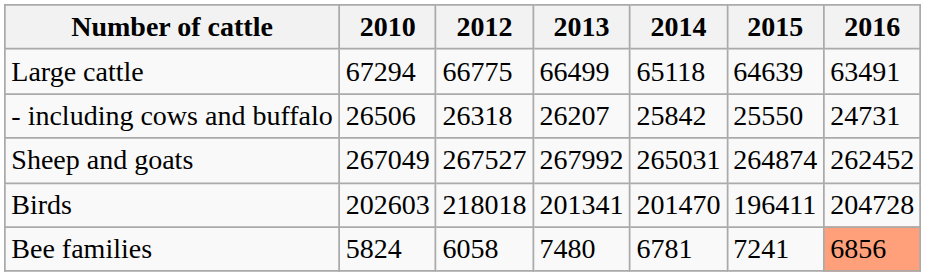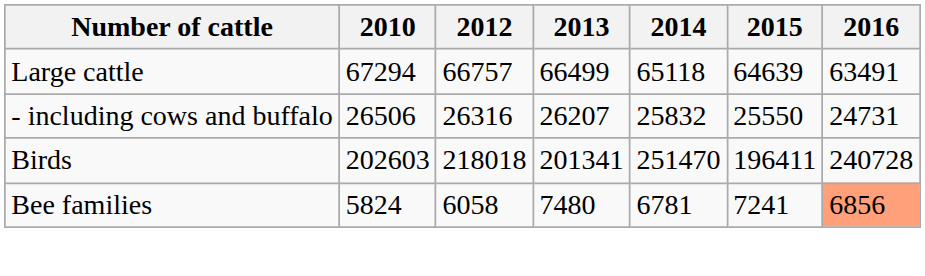Large cattle | 2012: 66775 -> 66757
- including cows and buffalo | 2012: 26318 -> 26316
- including cows and buffalo | 2014: 25842 -> 25832
- row: Sheep and goats | 267049 | 267527 | 267992 | 265031 | 264874 | 262452
Birds | 2014: 201470 -> 251470
Birds | 2016: 204728 -> 240728
